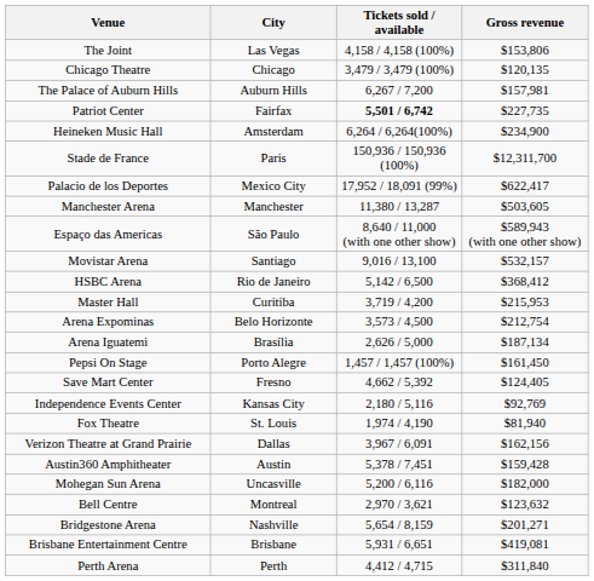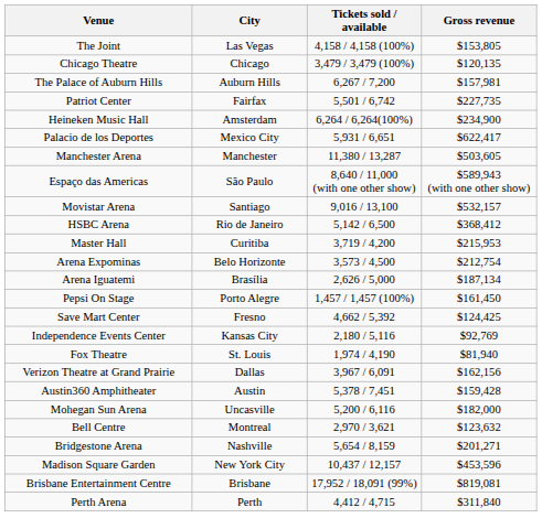The Joint | Gross revenue: $153,806 -> $153,805
Patriot Center | Tickets sold / available: bold -> normal
- row: Stade de France | Paris | 150,936 / 150,936 (100%) | $12,311,700
Palacio de los Deportes | Tickets sold / available: 17,952 / 18,091 (99%) -> 5,931 / 6,651
Save Mart Center | Gross revenue: $124,405 -> $124,425
+ row: Madison Square Garden | New York City | 10,437 / 12,157 | $453,596
Brisbane Entertainment Centre | Tickets sold / available: 5,931 / 6,651 -> 17,952 / 18,091 (99%)
Brisbane Entertainment Centre | Gross revenue: $419,081 -> $819,081
